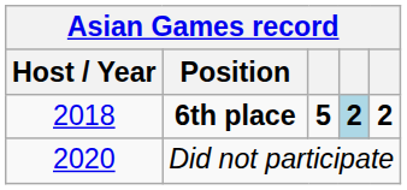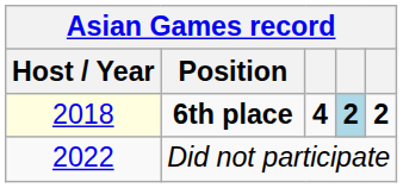6th place | Asian Games record / Host / Year: no background -> lightyellow background
6th place | column 3: 5 -> 4
Did not participate | Asian Games record / Host / Year: 2020 -> 2022
